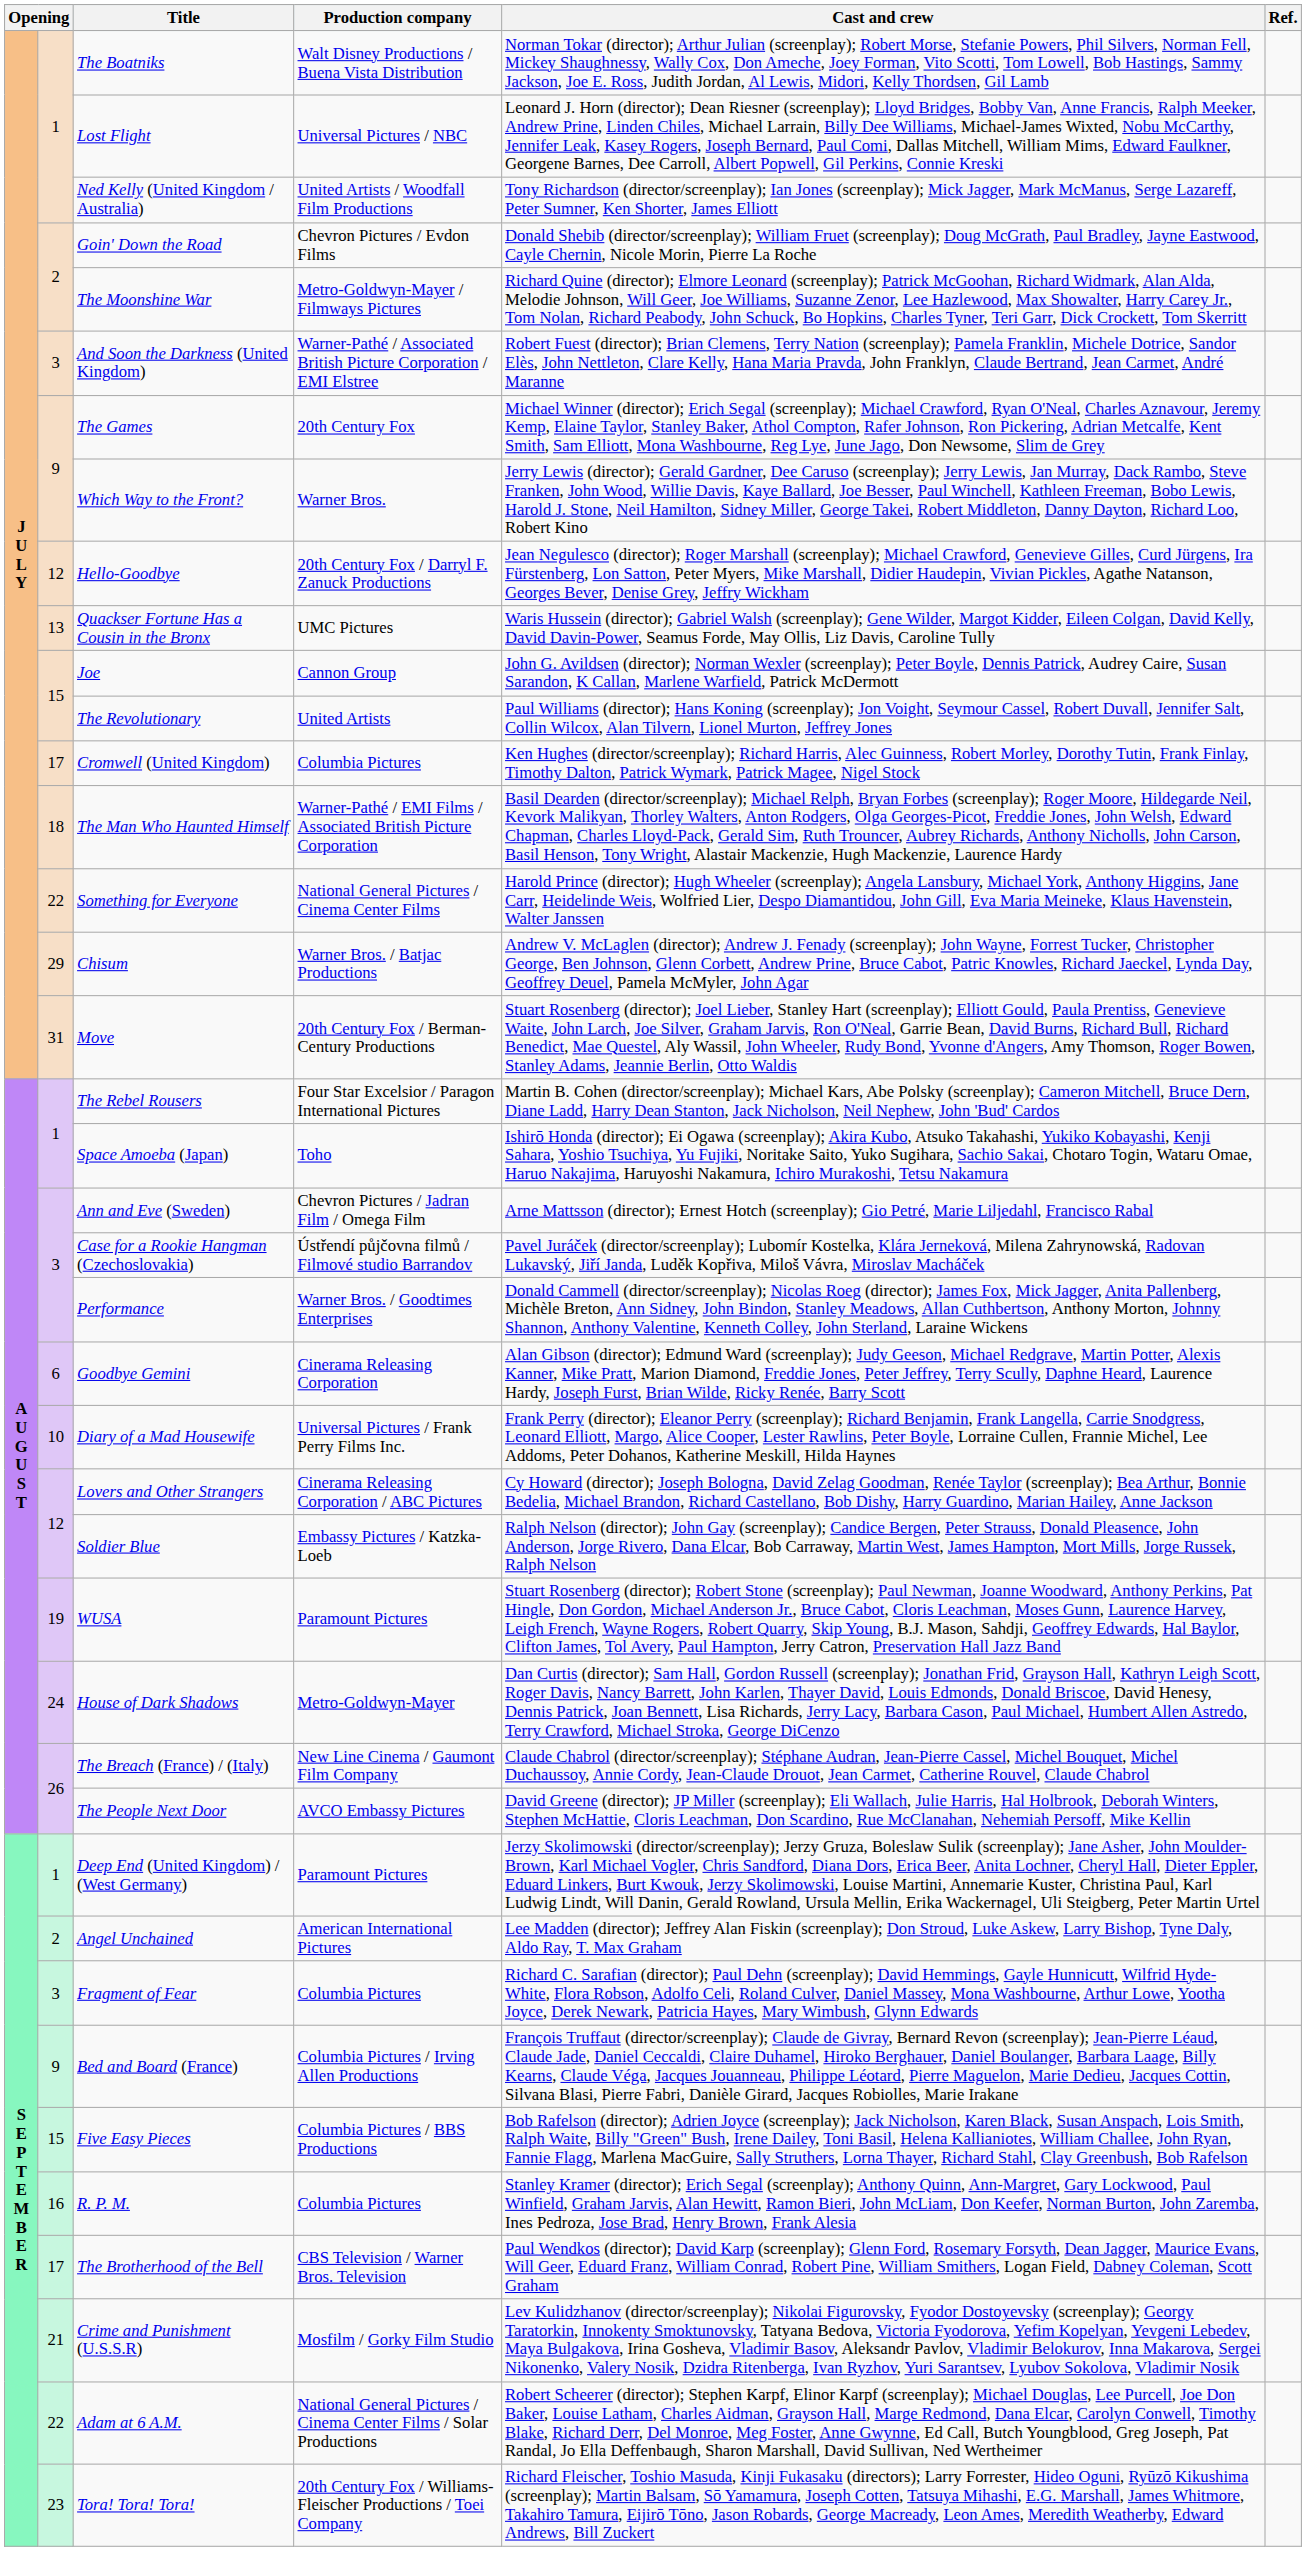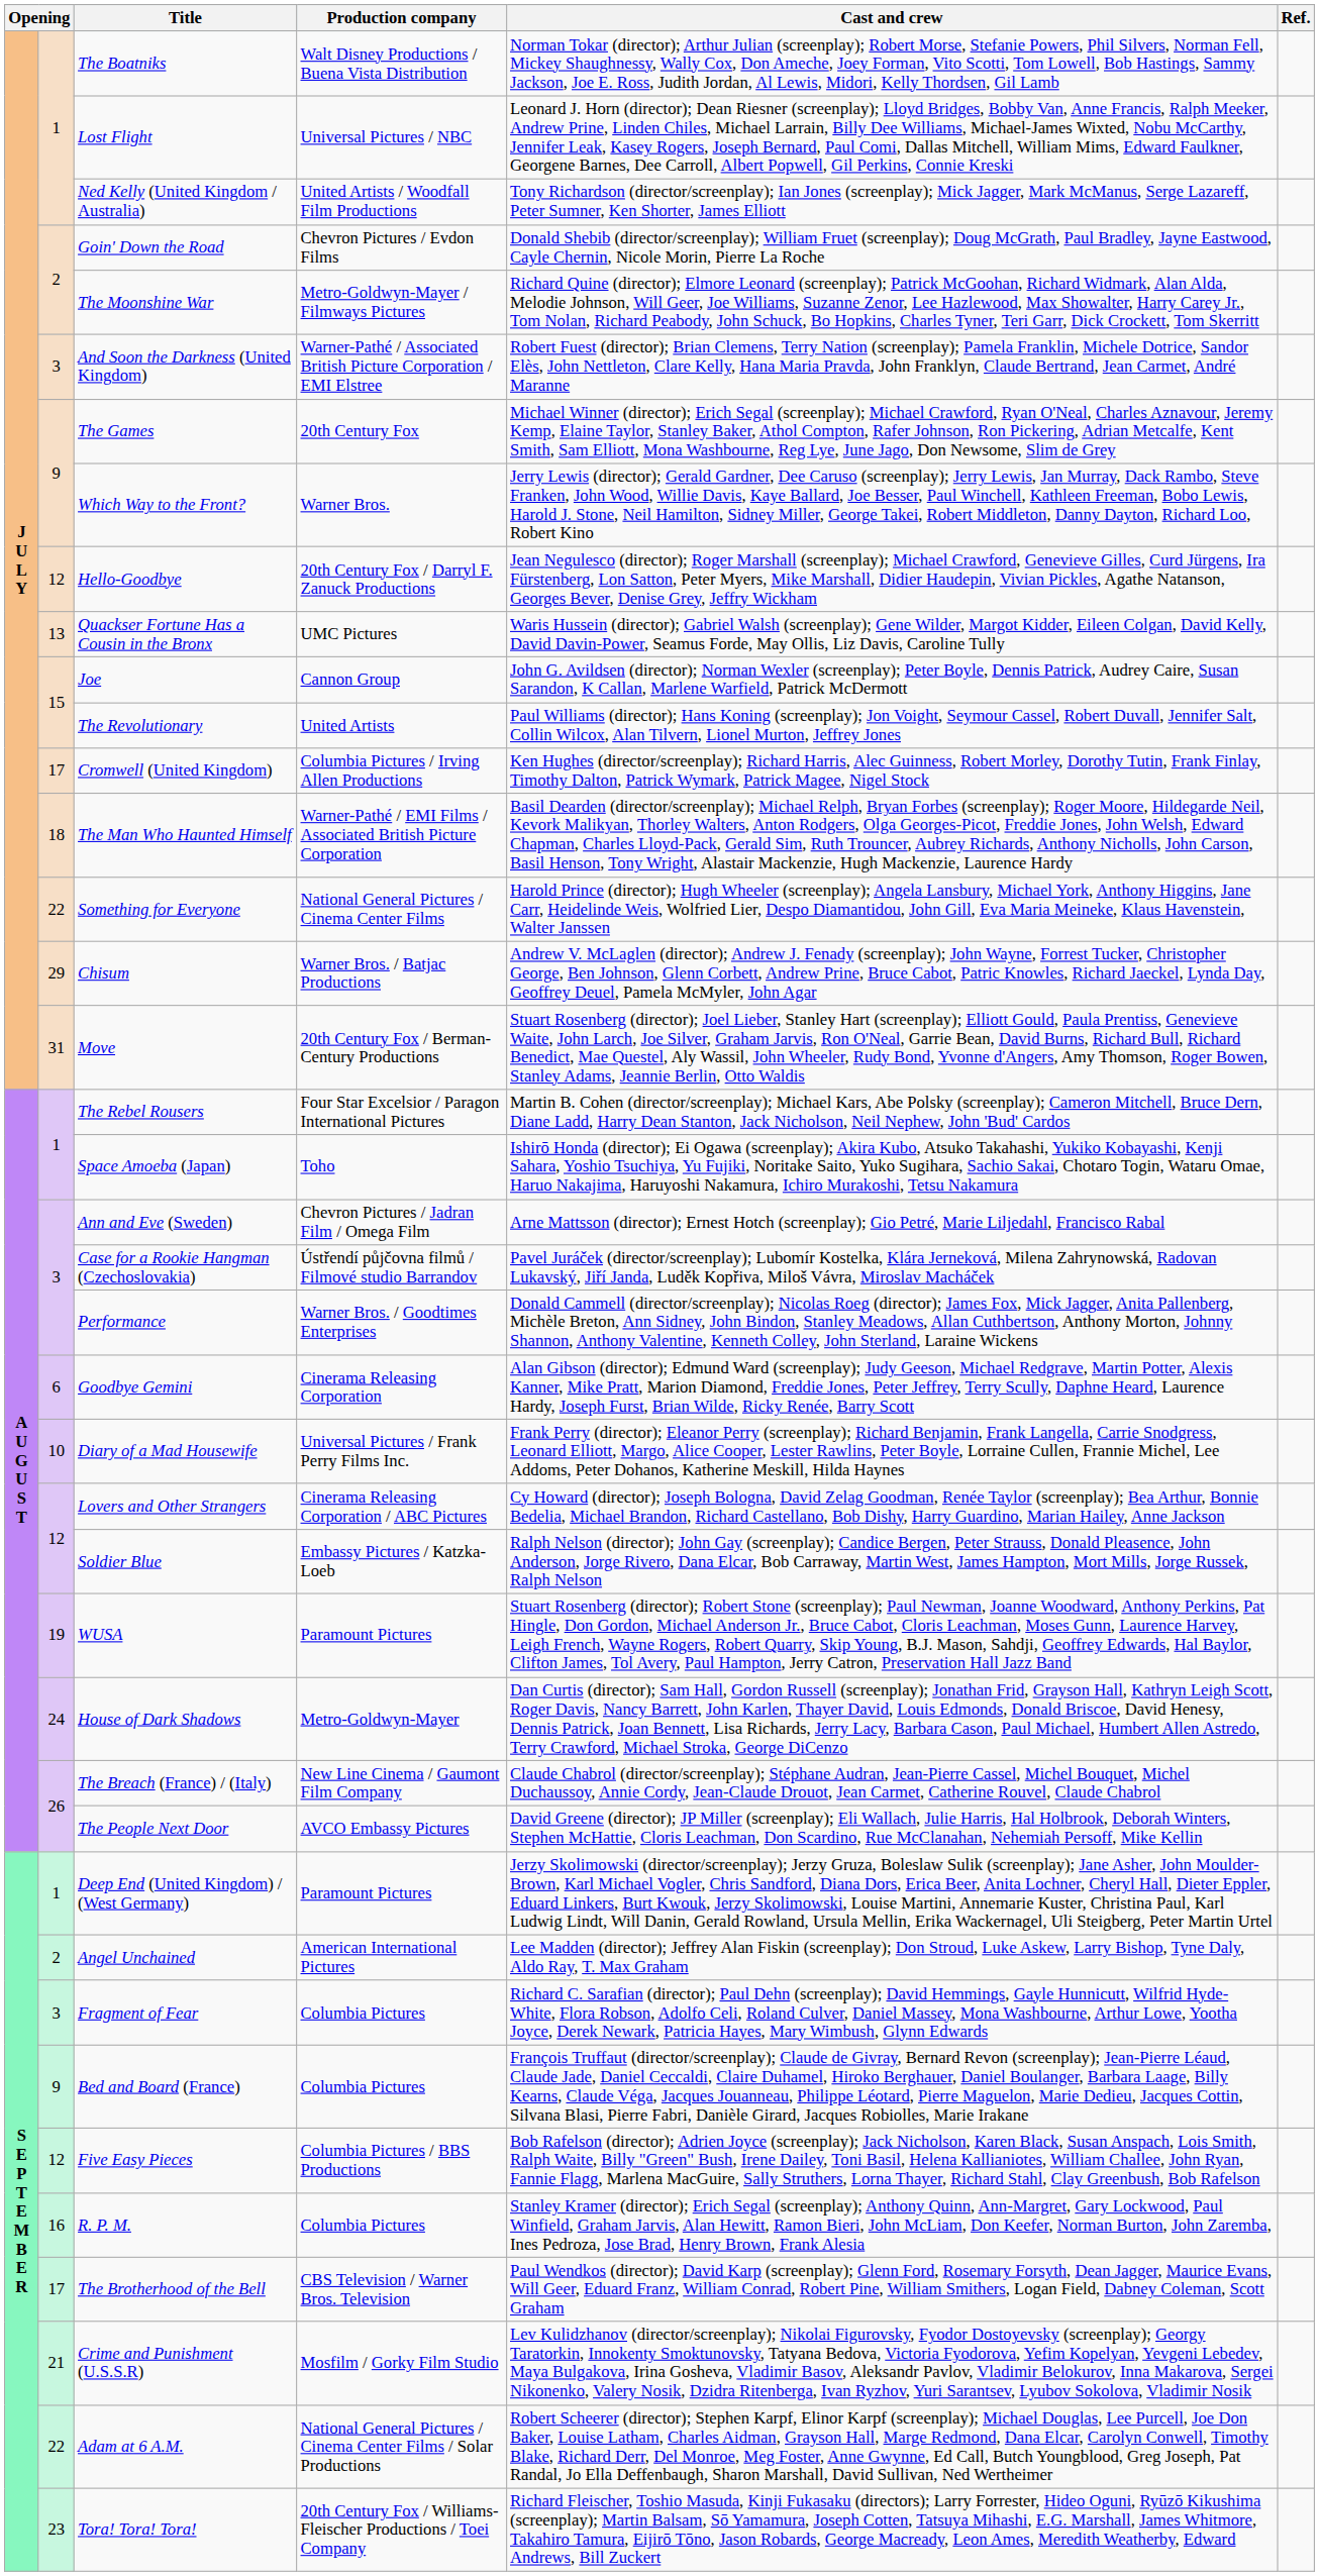Cromwell (United Kingdom) | Production company: Columbia Pictures -> Columbia Pictures / Irving Allen Productions
Bed and Board (France) | Production company: Columbia Pictures / Irving Allen Productions -> Columbia Pictures
Five Easy Pieces | column 2: 15 -> 12
